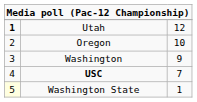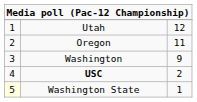Utah | column 1: bold -> normal
Oregon | column 3: 10 -> 11
USC | column 3: 7 -> 2
